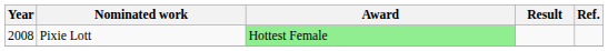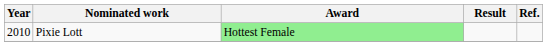Pixie Lott | Year: 2008 -> 2010
